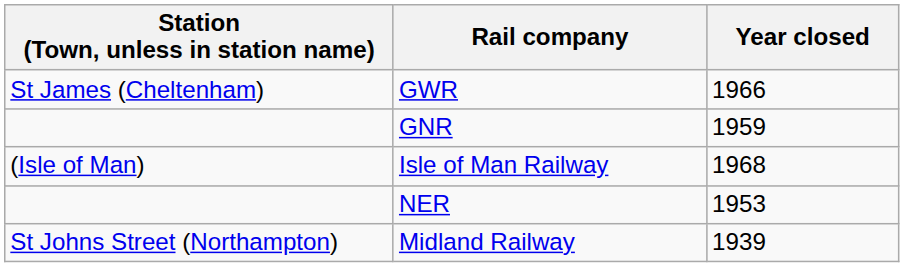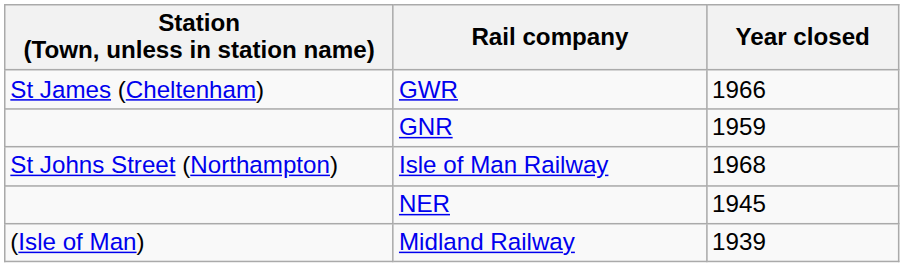Isle of Man Railway | Station (Town, unless in station name): (Isle of Man) -> St Johns Street (Northampton)
NER | Year closed: 1953 -> 1945
Midland Railway | Station (Town, unless in station name): St Johns Street (Northampton) -> (Isle of Man)
